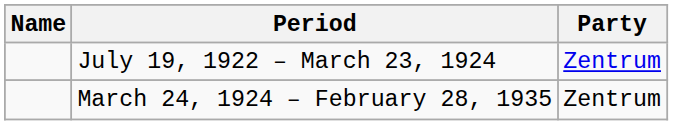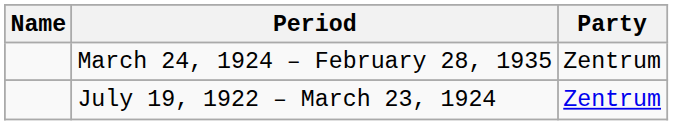rows swapped: July 19, 1922 – March 23, 1924 <-> March 24, 1924 – February 28, 1935
